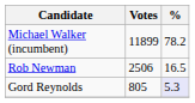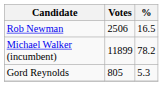rows swapped: Michael Walker (incumbent) <-> Rob Newman
Gord Reynolds | %: lavender background -> no background
